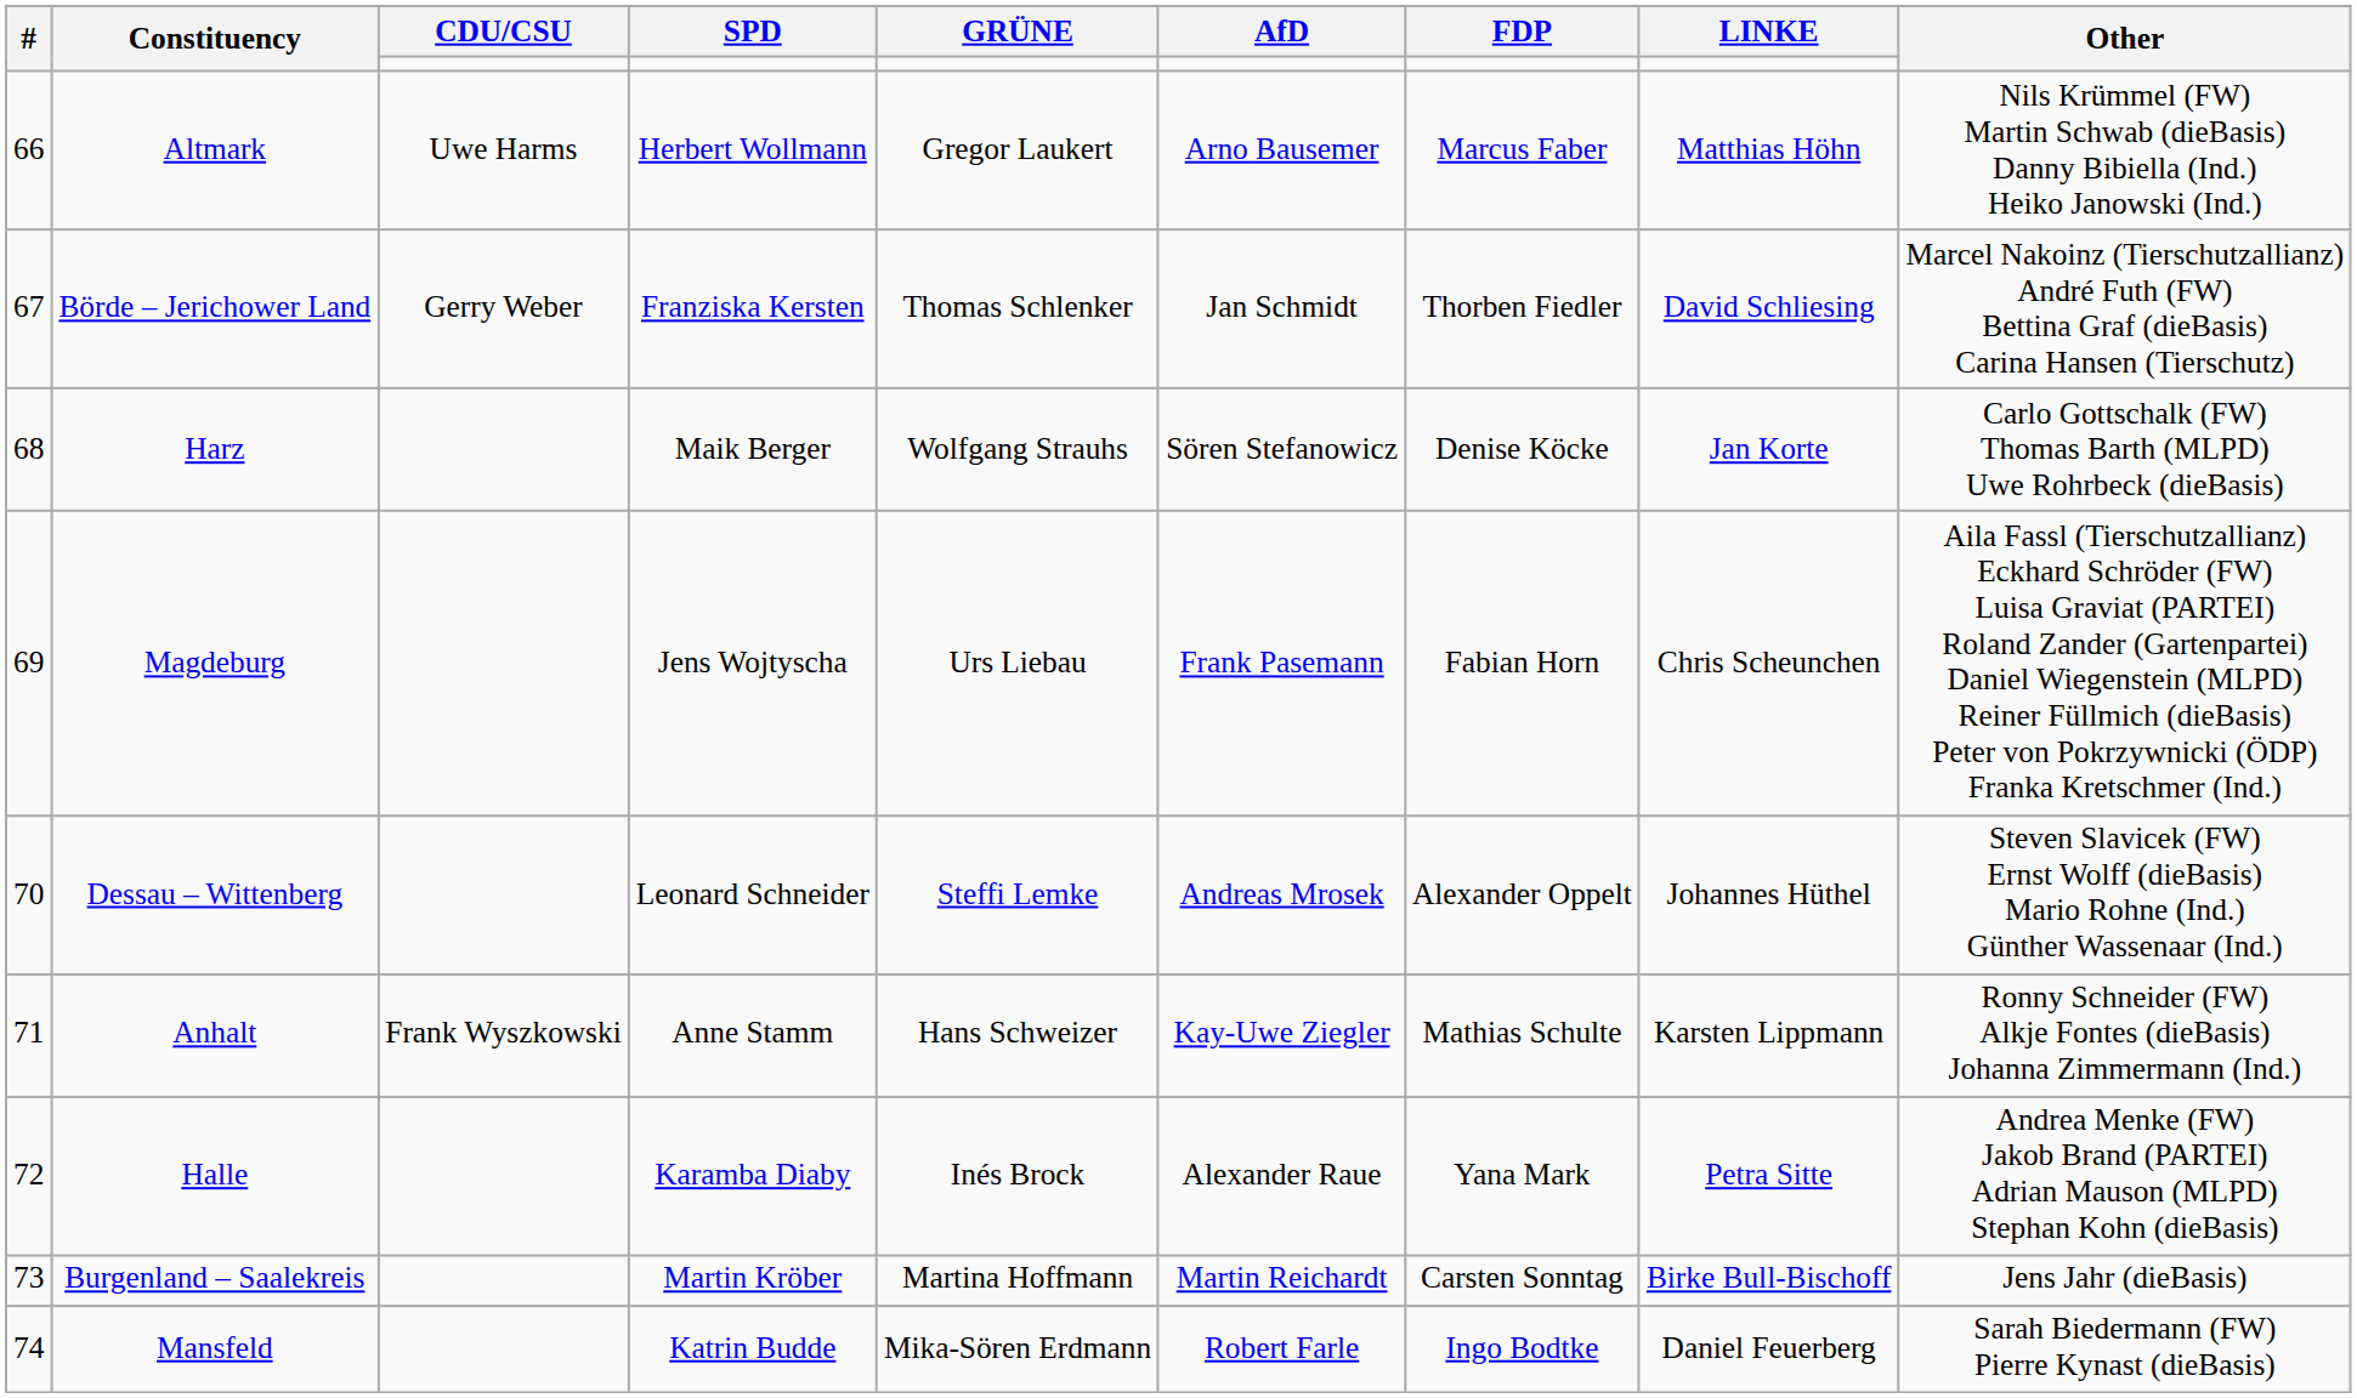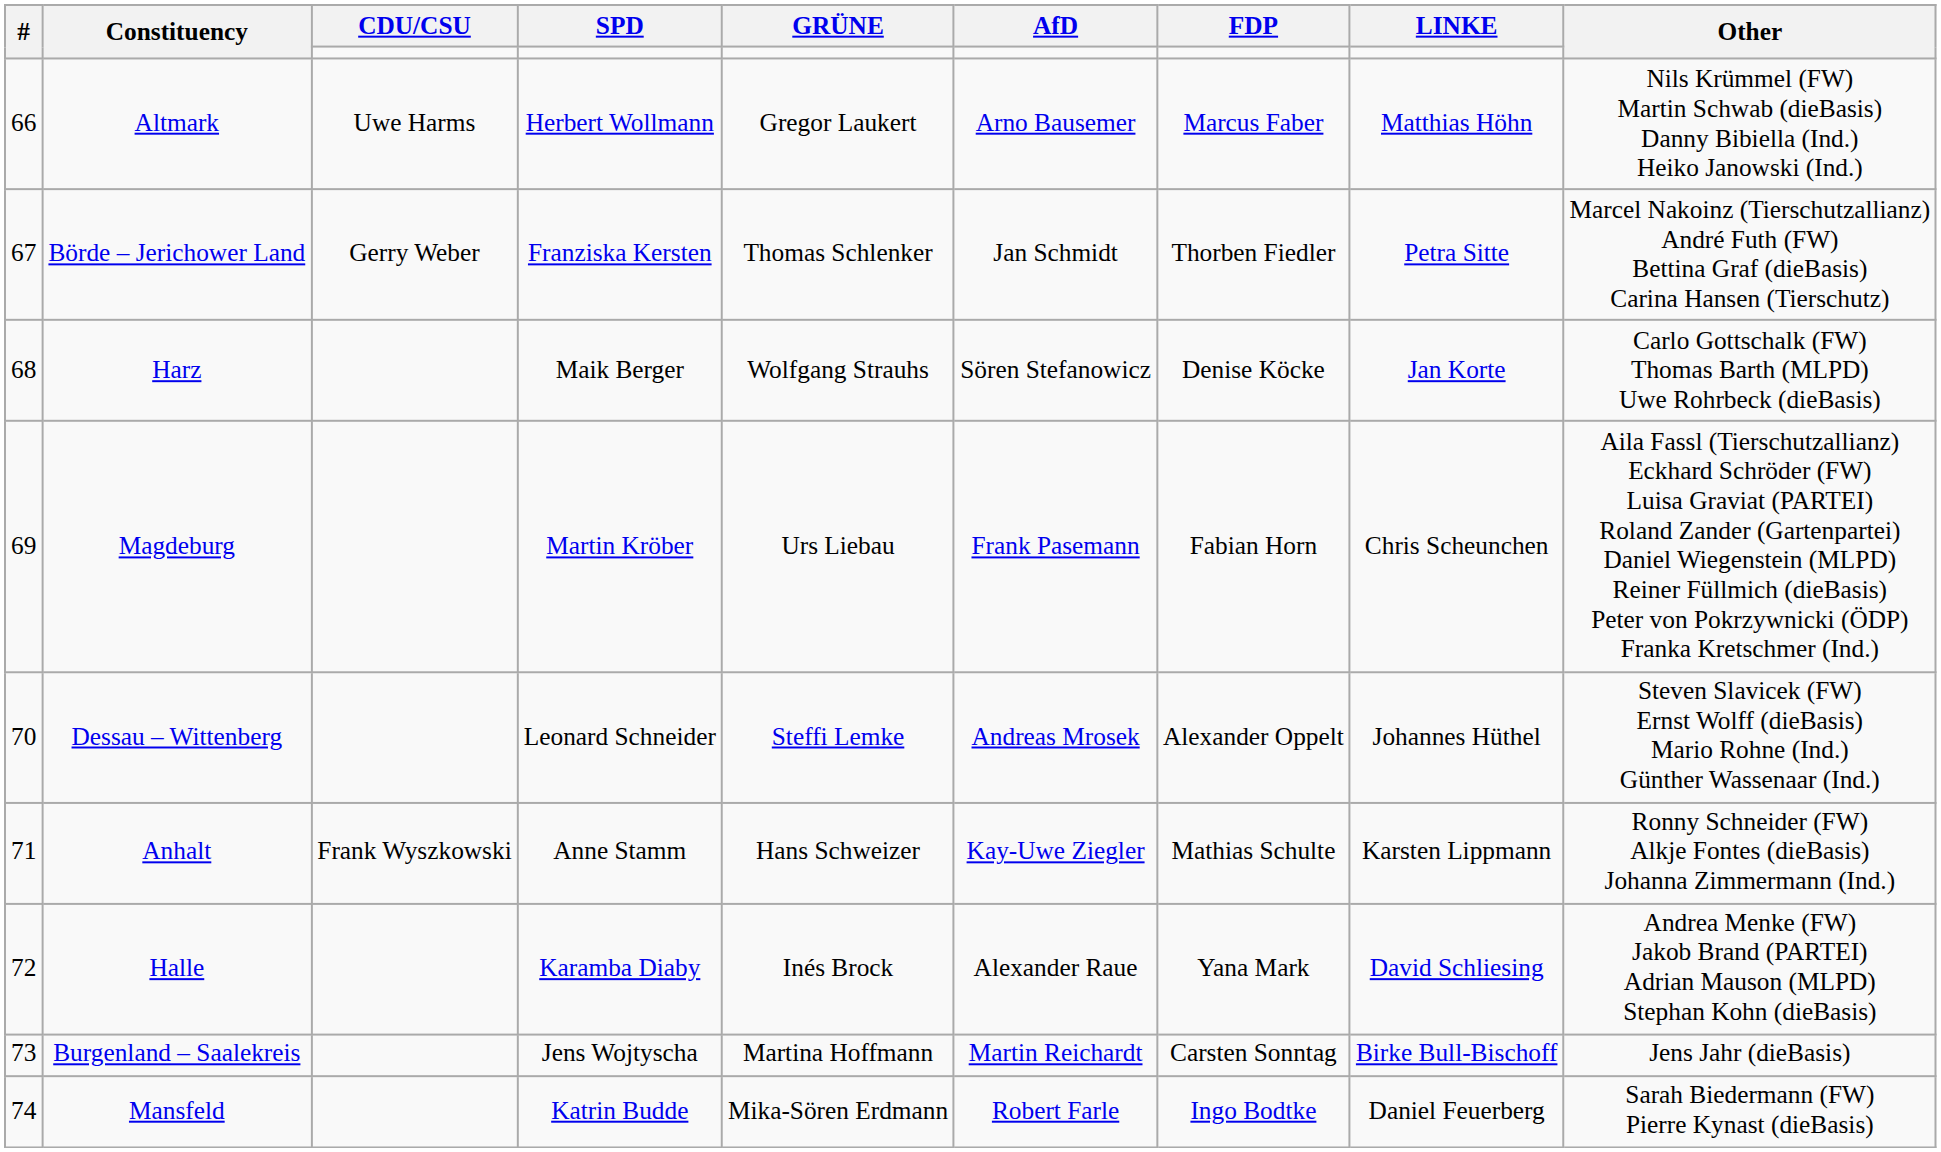Börde – Jerichower Land | LINKE: David Schliesing -> Petra Sitte
Magdeburg | SPD: Jens Wojtyscha -> Martin Kröber
Halle | LINKE: Petra Sitte -> David Schliesing
Burgenland – Saalekreis | SPD: Martin Kröber -> Jens Wojtyscha
